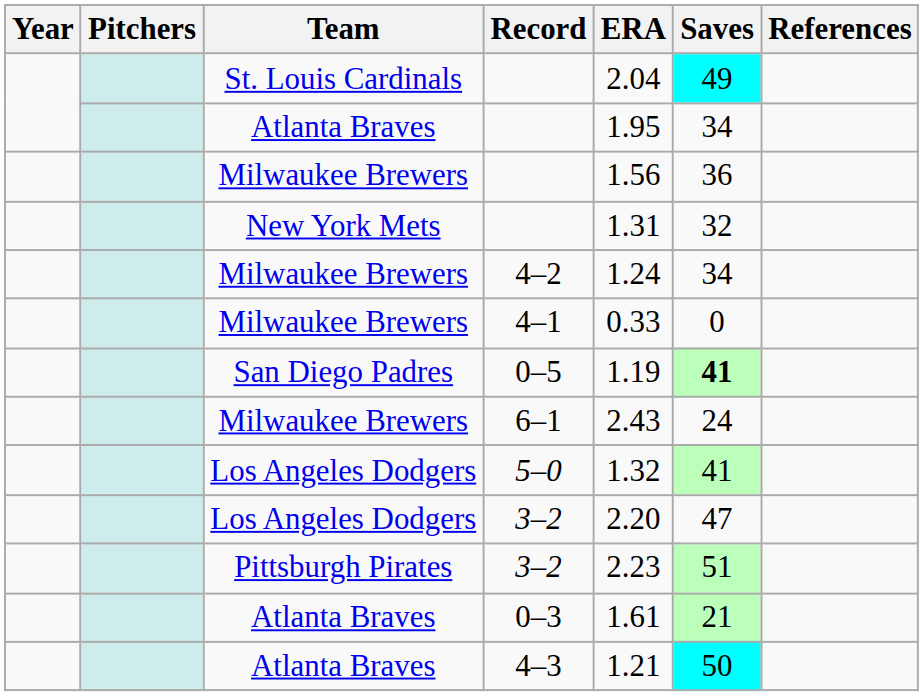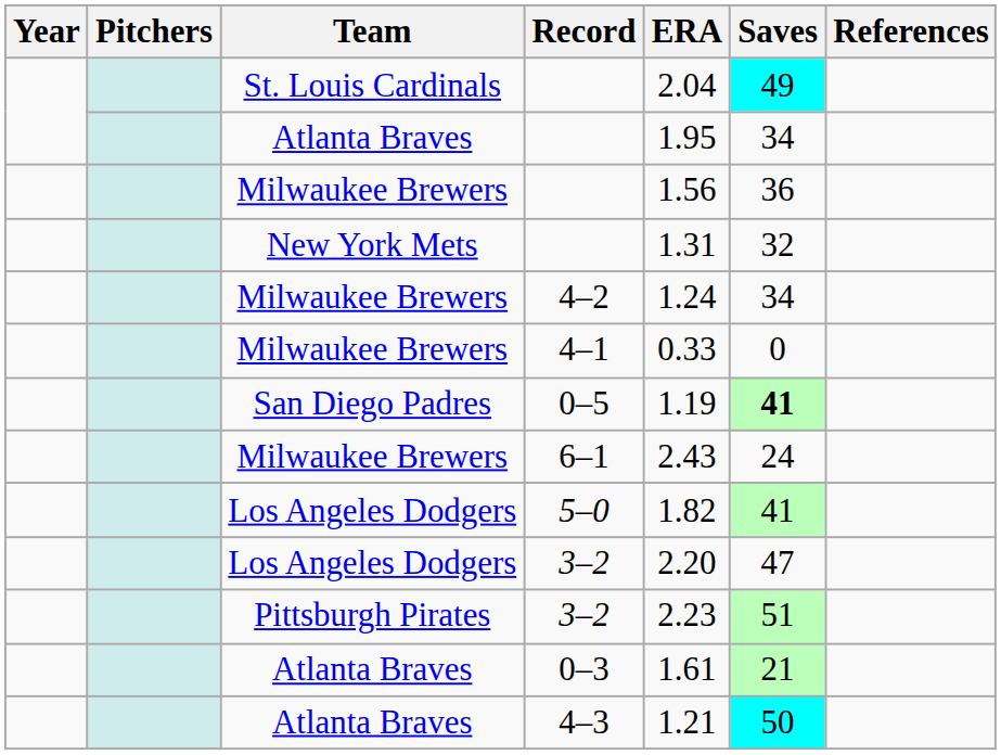5–0 | ERA: 1.32 -> 1.82
